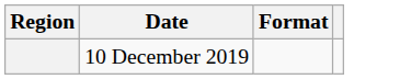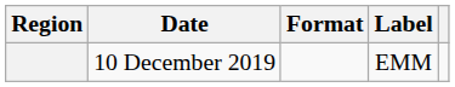+ column: Label | EMM
